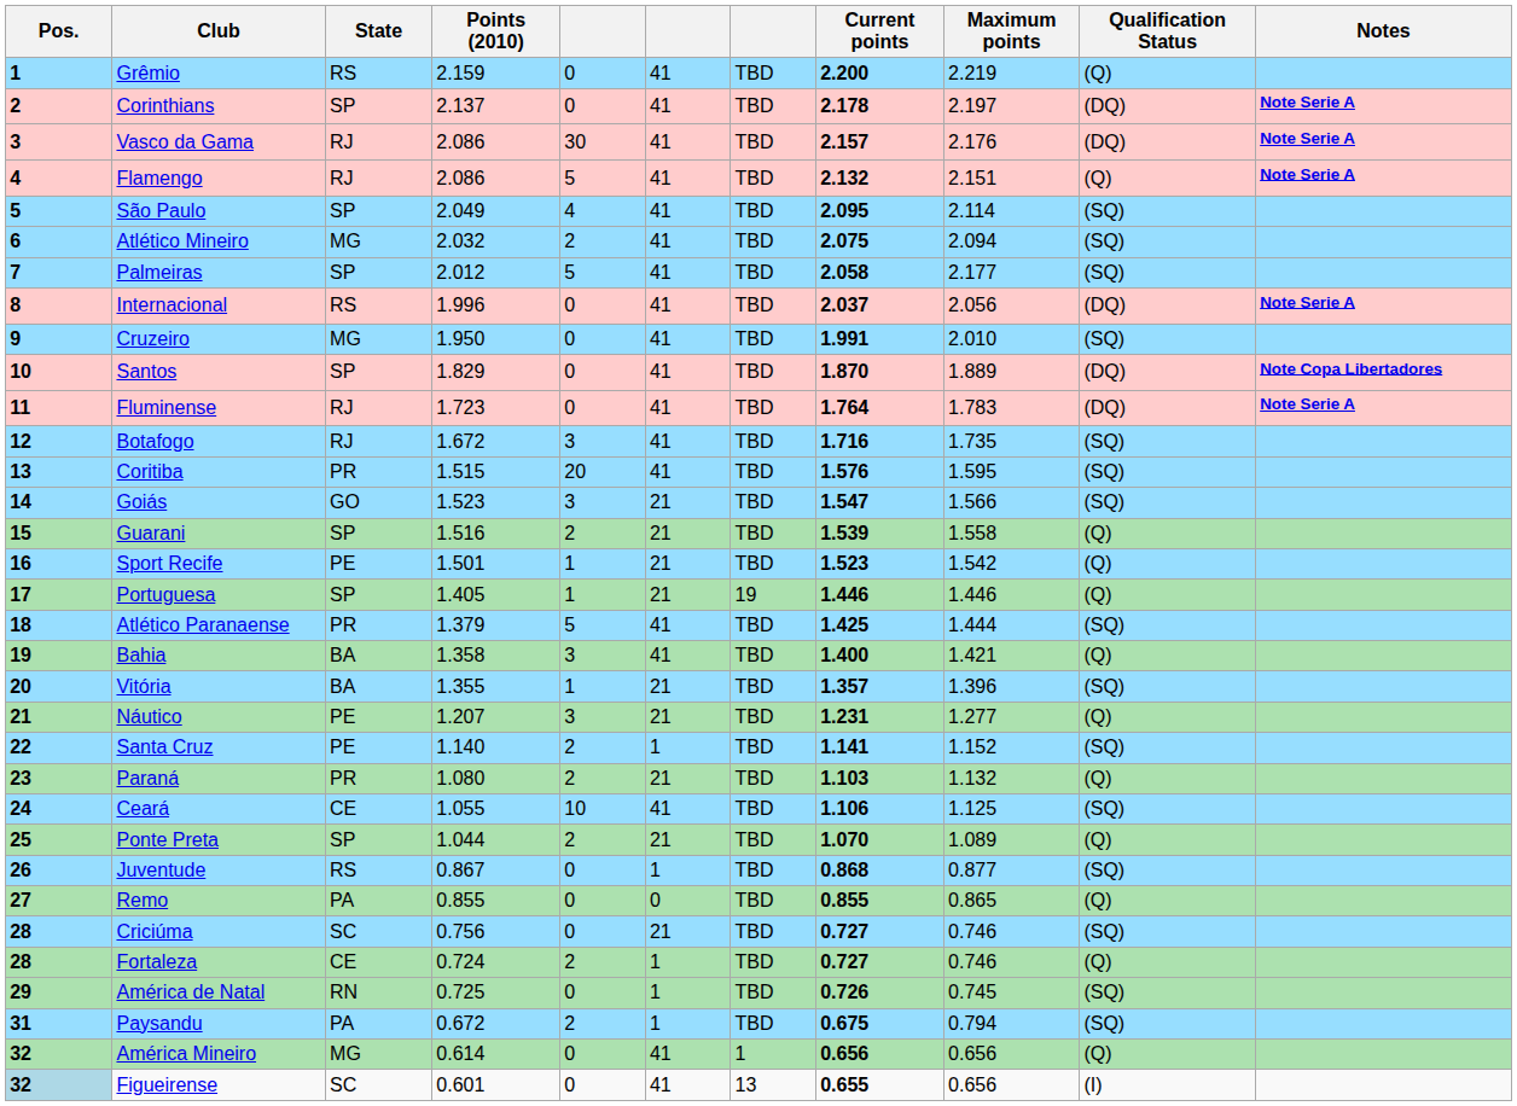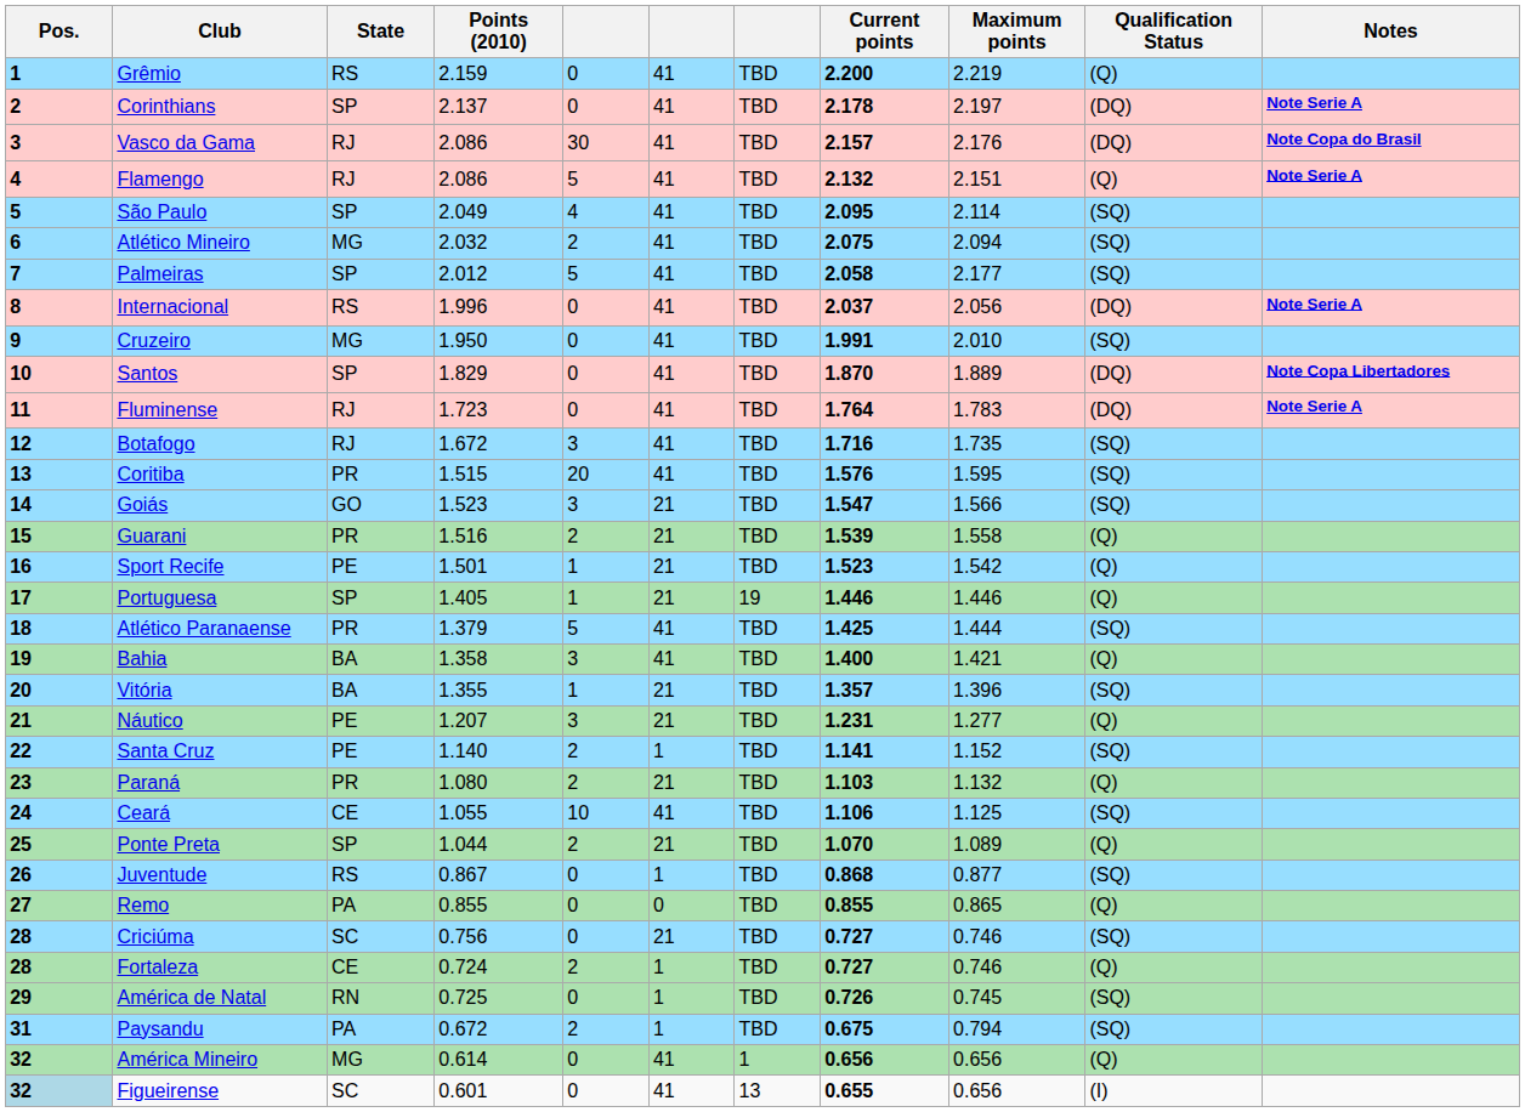Vasco da Gama | Notes: Note Serie A -> Note Copa do Brasil
Guarani | State: SP -> PR
